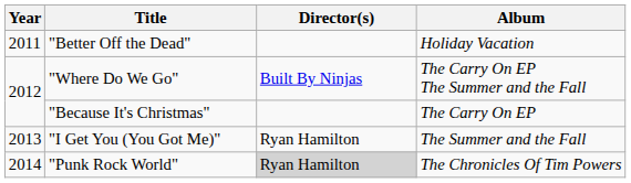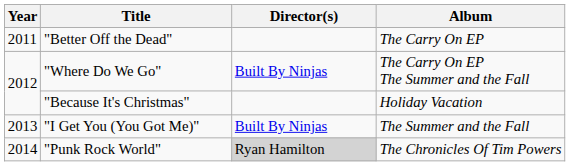"Better Off the Dead" | Album: Holiday Vacation -> The Carry On EP
"Because It's Christmas" | Album: The Carry On EP -> Holiday Vacation
"I Get You (You Got Me)" | Director(s): Ryan Hamilton -> Built By Ninjas
